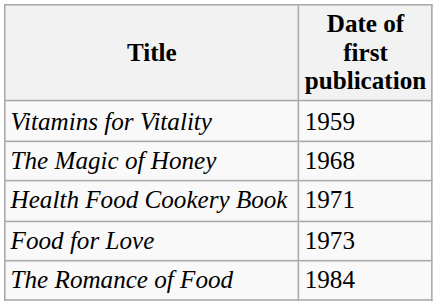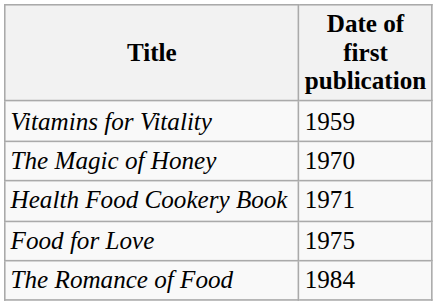The Magic of Honey | Date of first publication: 1968 -> 1970
Food for Love | Date of first publication: 1973 -> 1975
